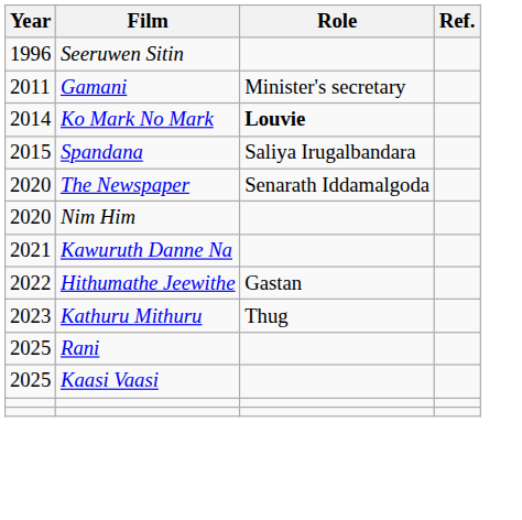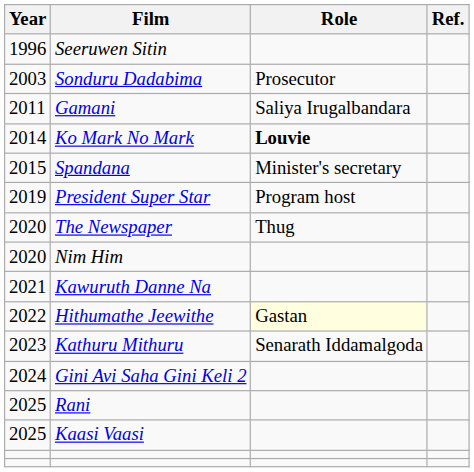+ row: 2003 | Sonduru Dadabima | Prosecutor
Gamani | Role: Minister's secretary -> Saliya Irugalbandara
Spandana | Role: Saliya Irugalbandara -> Minister's secretary
+ row: 2019 | President Super Star | Program host
The Newspaper | Role: Senarath Iddamalgoda -> Thug
Hithumathe Jeewithe | Role: no background -> lightyellow background
Kathuru Mithuru | Role: Thug -> Senarath Iddamalgoda
+ row: 2024 | Gini Avi Saha Gini Keli 2
